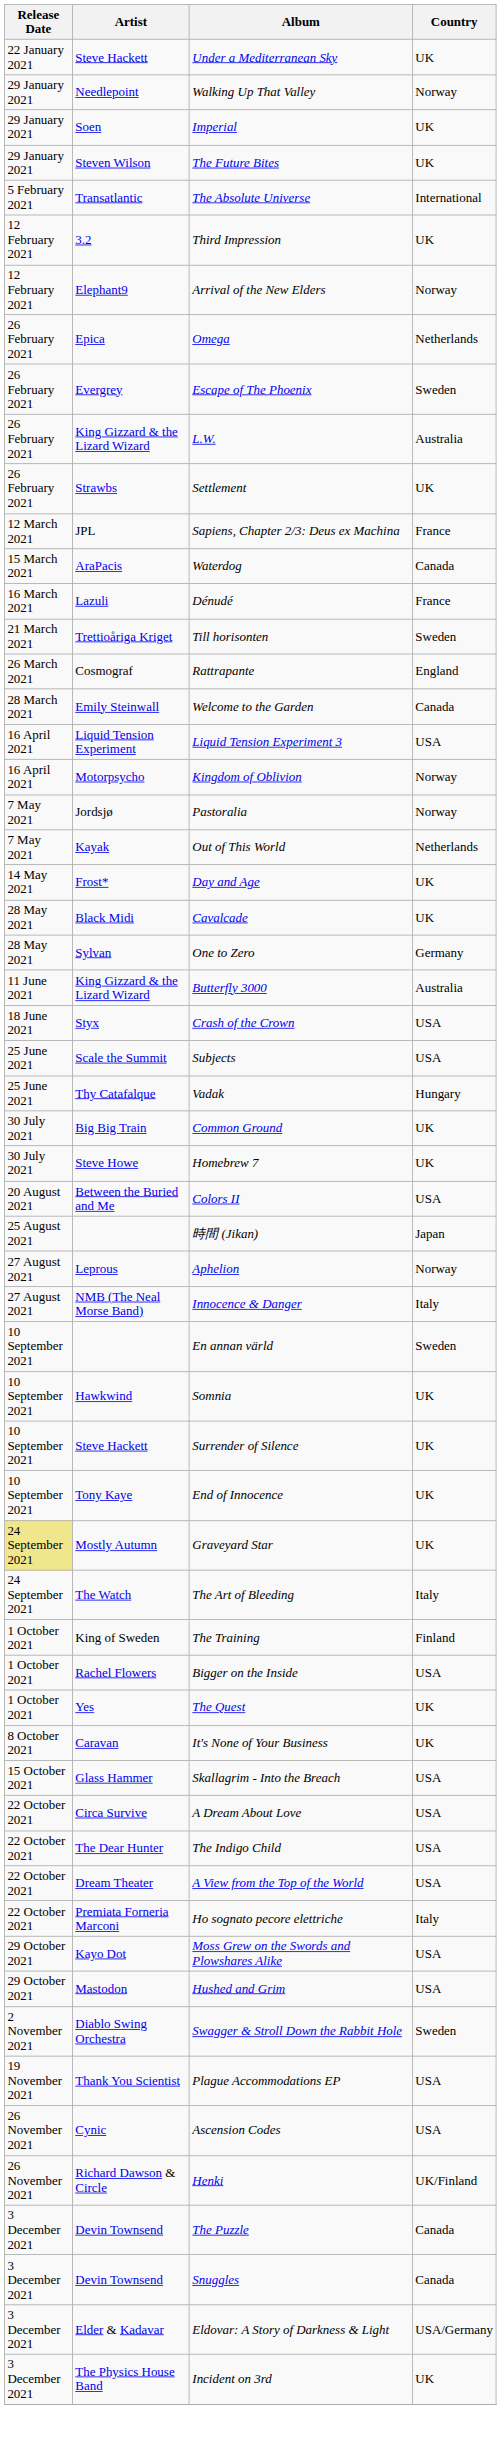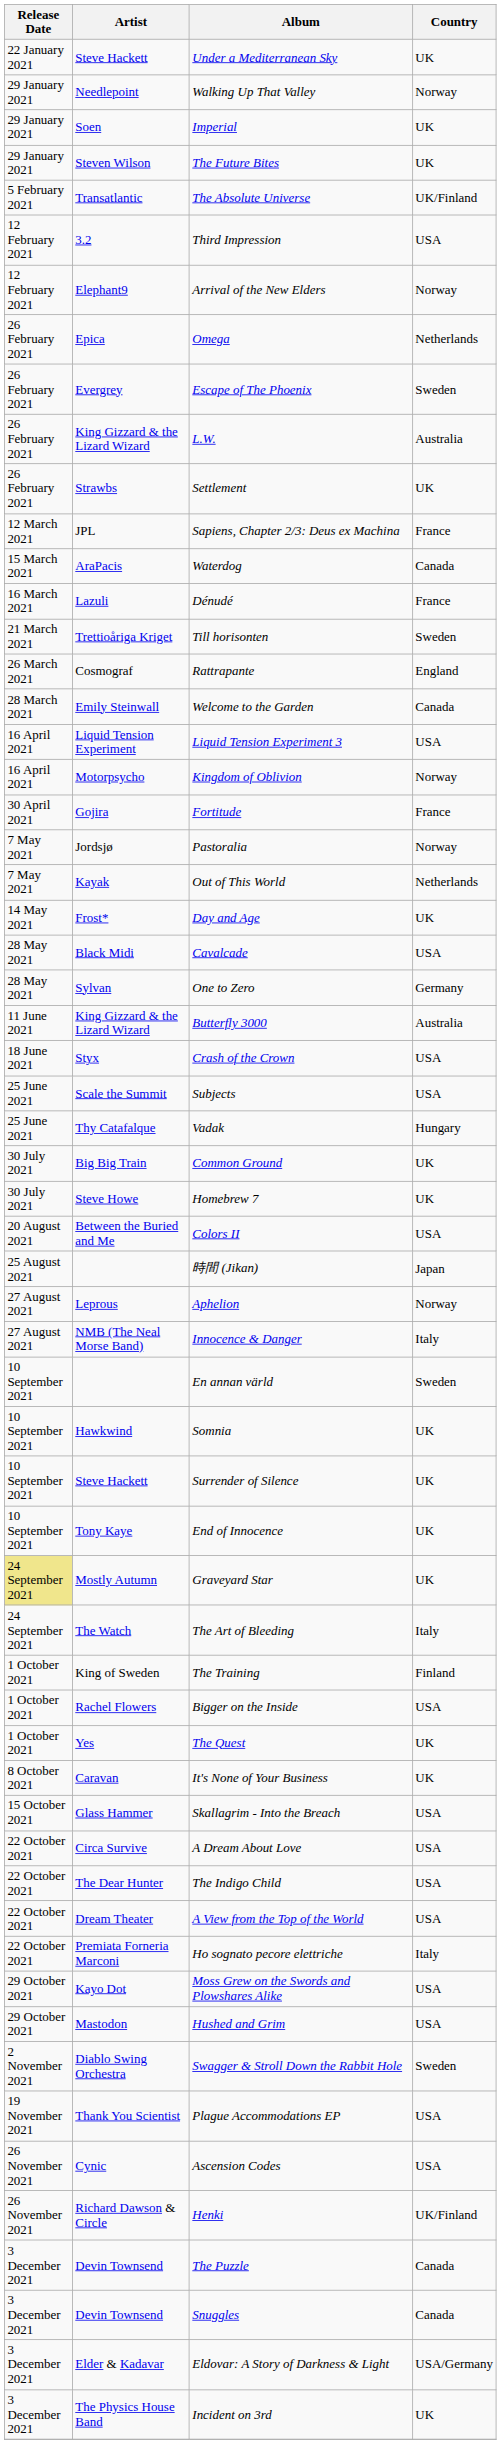The Absolute Universe | Country: International -> UK/Finland
Third Impression | Country: UK -> USA
+ row: 30 April 2021 | Gojira | Fortitude | France
Cavalcade | Country: UK -> USA
